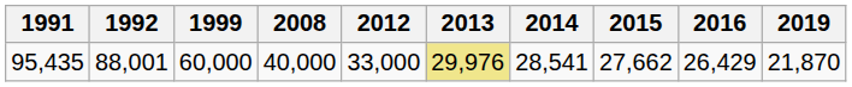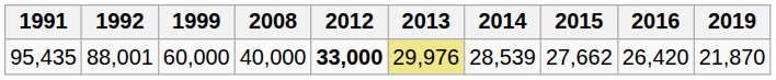95,435 | 2012: normal -> bold
95,435 | 2014: 28,541 -> 28,539
95,435 | 2016: 26,429 -> 26,420
